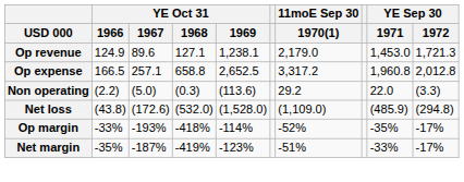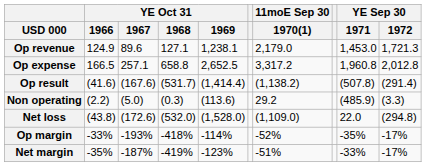+ row: Op result | (41.6) | (167.6) | (531.7) | (1,414.4) | (1,138.2) | (507.8) | (291.4)
Non operating | YE Sep 30 / 1971: 22.0 -> (485.9)
Net loss | YE Sep 30 / 1971: (485.9) -> 22.0
